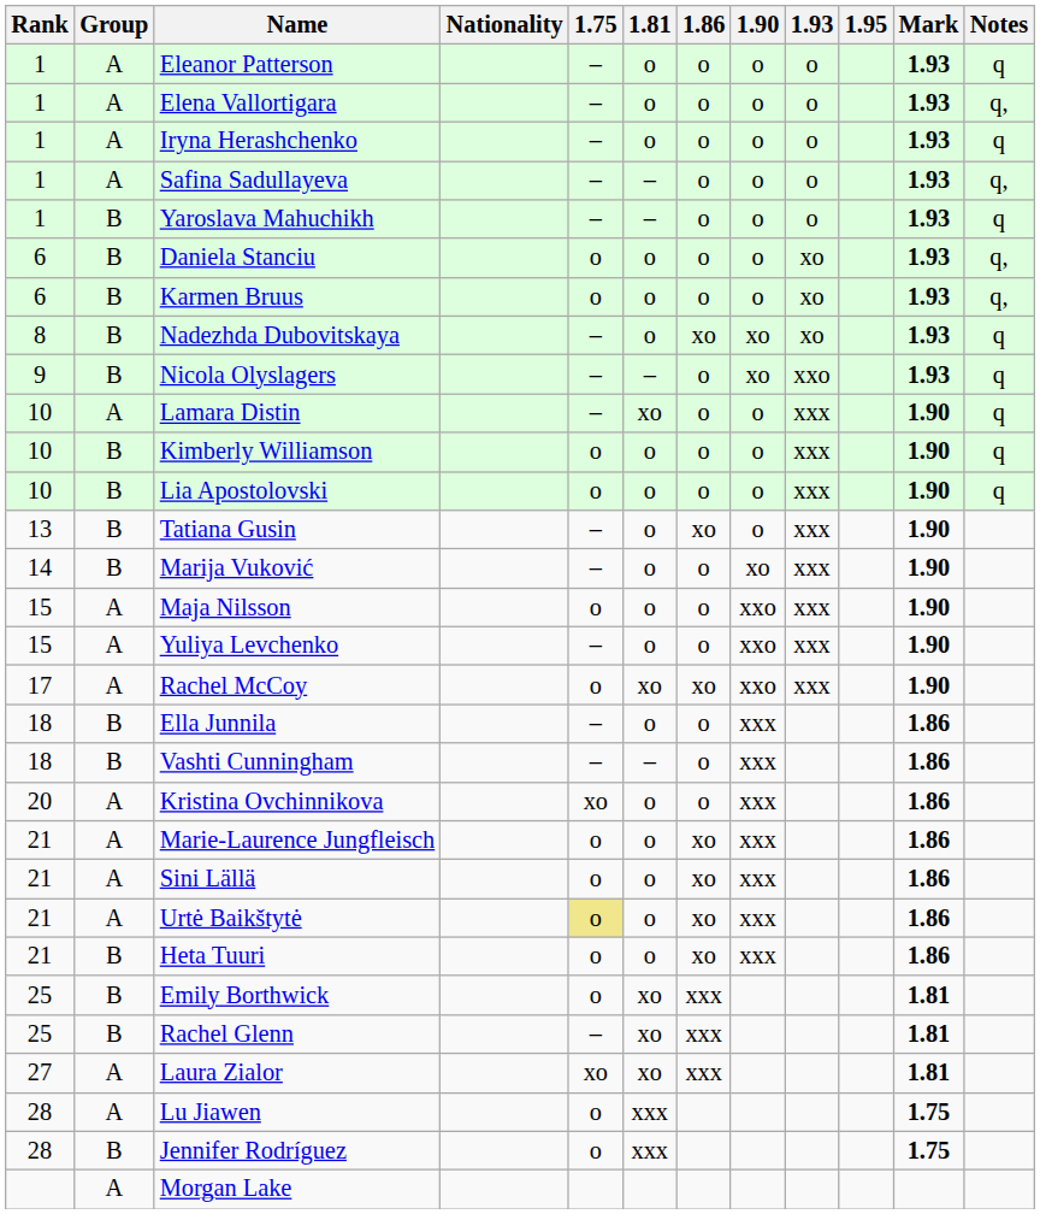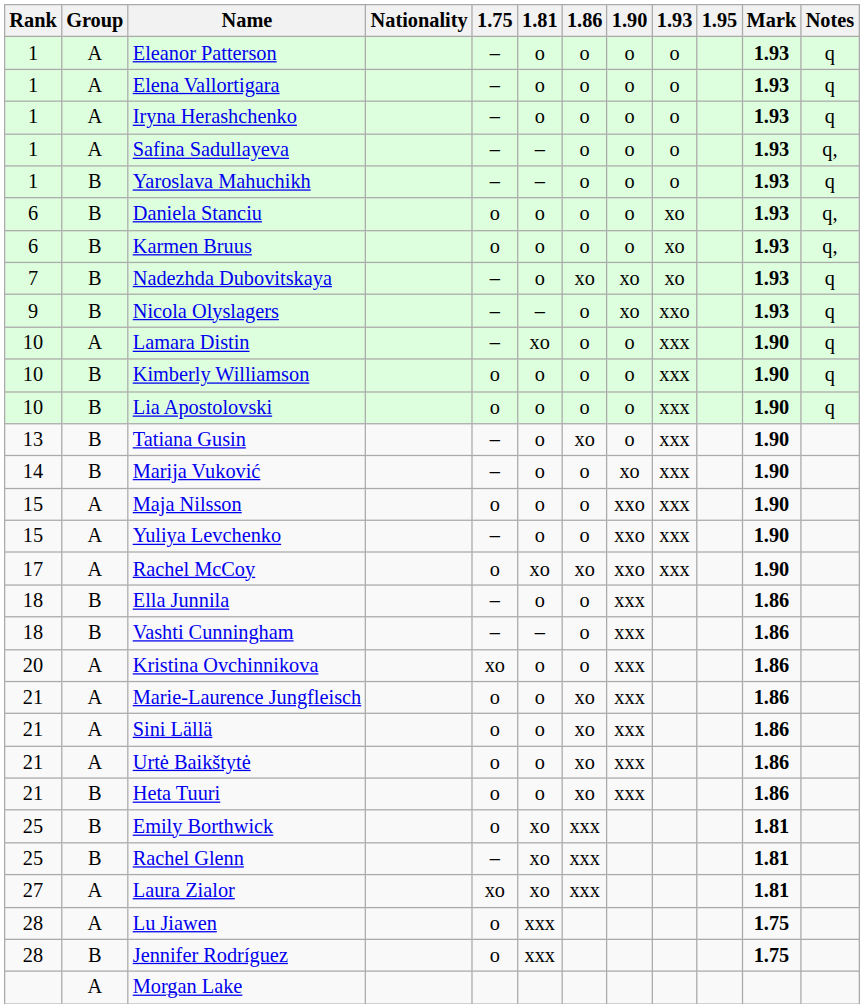Elena Vallortigara | Notes: q, -> q
Nadezhda Dubovitskaya | Rank: 8 -> 7
Urtė Baikštytė | 1.75: khaki background -> no background
